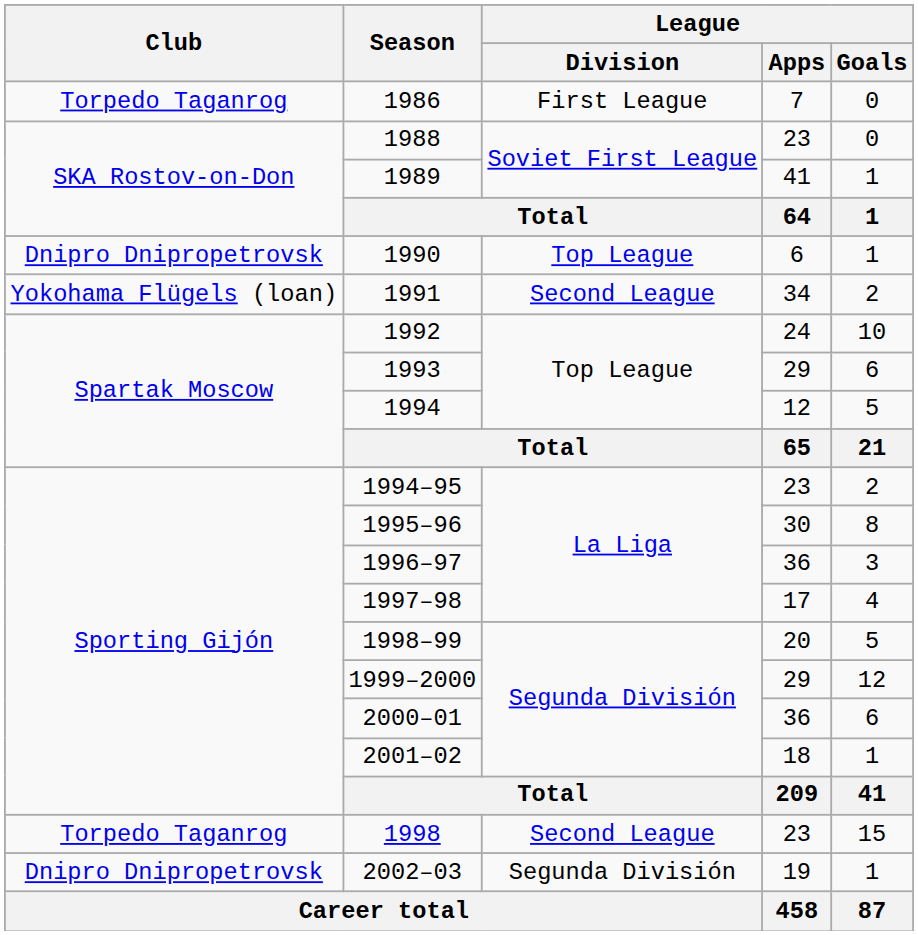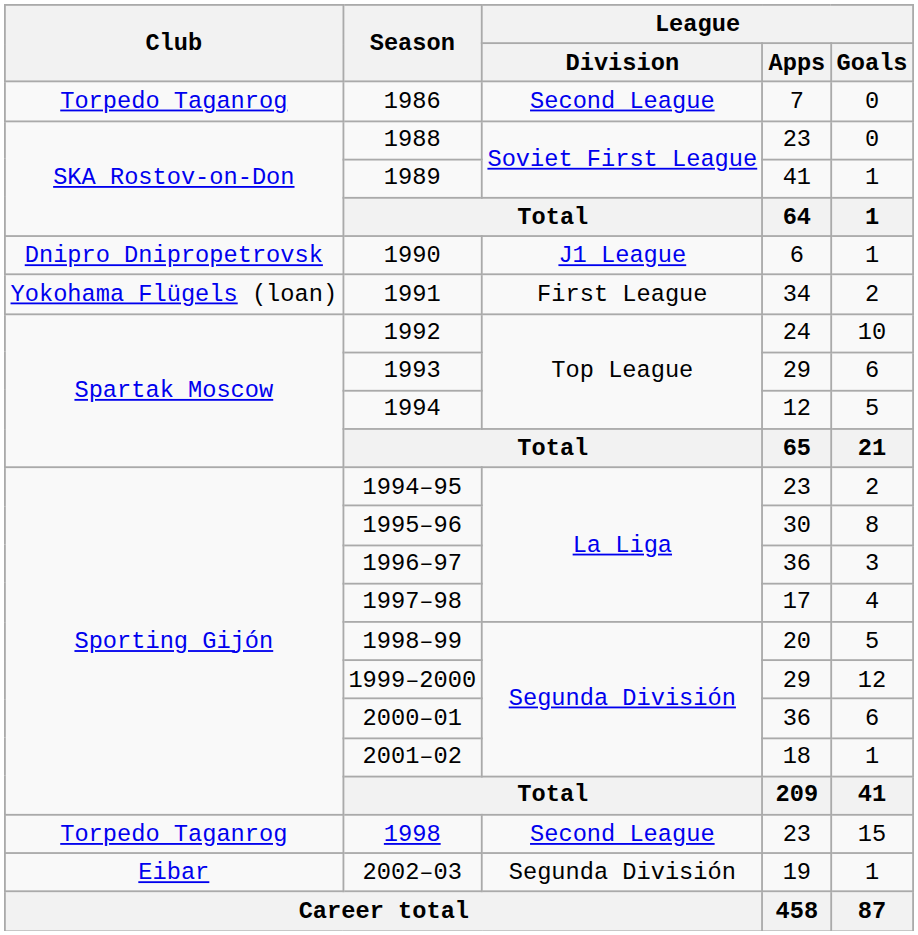1986 | League / Division: First League -> Second League
1990 | League / Division: Top League -> J1 League
1991 | League / Division: Second League -> First League
2002–03 | Club: Dnipro Dnipropetrovsk -> Eibar
